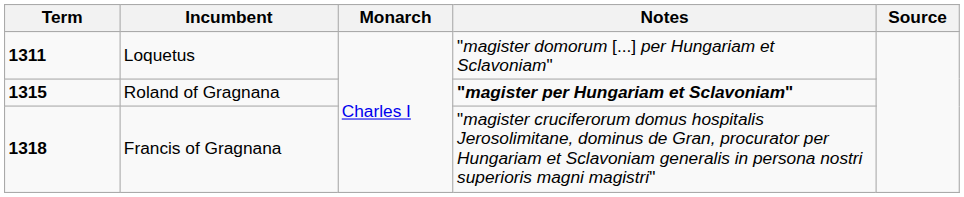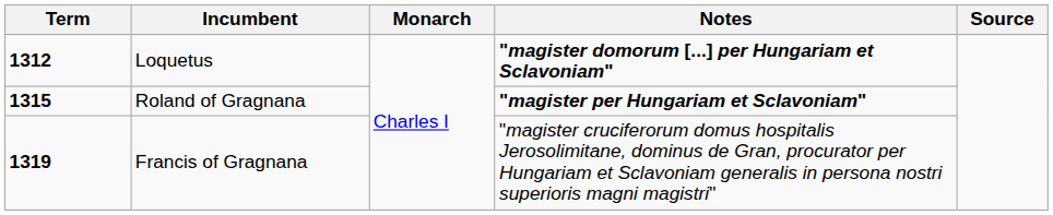Loquetus | Term: 1311 -> 1312
Loquetus | Notes: normal -> bold
Francis of Gragnana | Term: 1318 -> 1319
